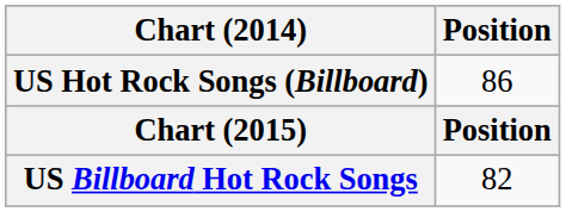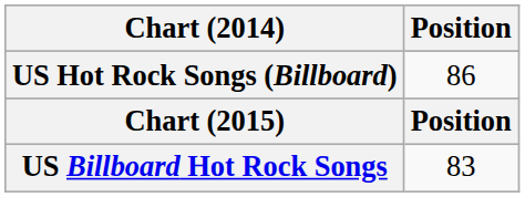US Billboard Hot Rock Songs | Position: 82 -> 83
